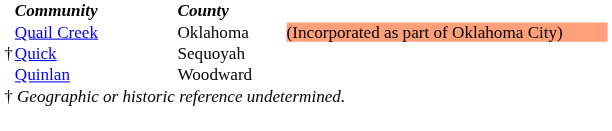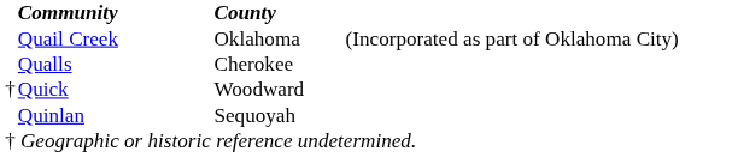Quail Creek | column 4: lightsalmon background -> no background
+ row: Qualls | Cherokee
Quick | County: Sequoyah -> Woodward
Quinlan | County: Woodward -> Sequoyah
